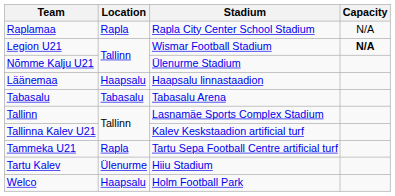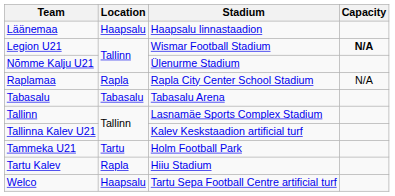rows swapped: Läänemaa <-> Raplamaa
Tammeka U21 | Location: Rapla -> Tartu
Tammeka U21 | Stadium: Tartu Sepa Football Centre artificial turf -> Holm Football Park
Tartu Kalev | Location: Ülenurme -> Rapla
Welco | Stadium: Holm Football Park -> Tartu Sepa Football Centre artificial turf
